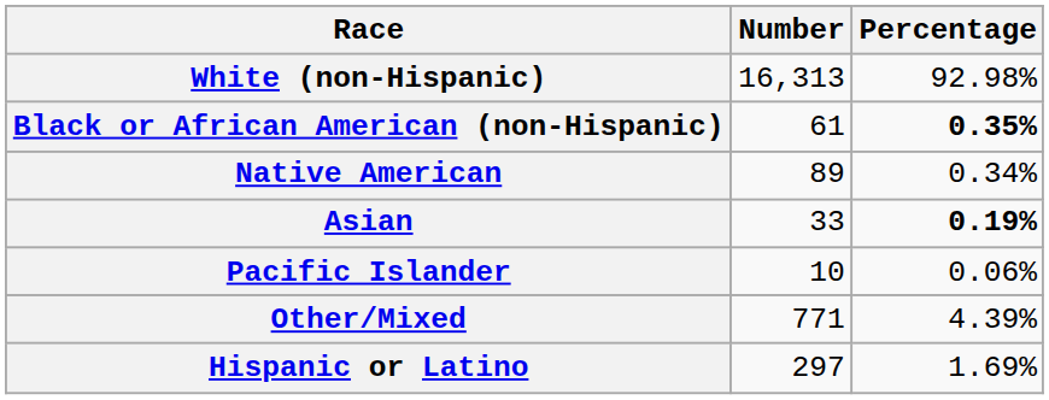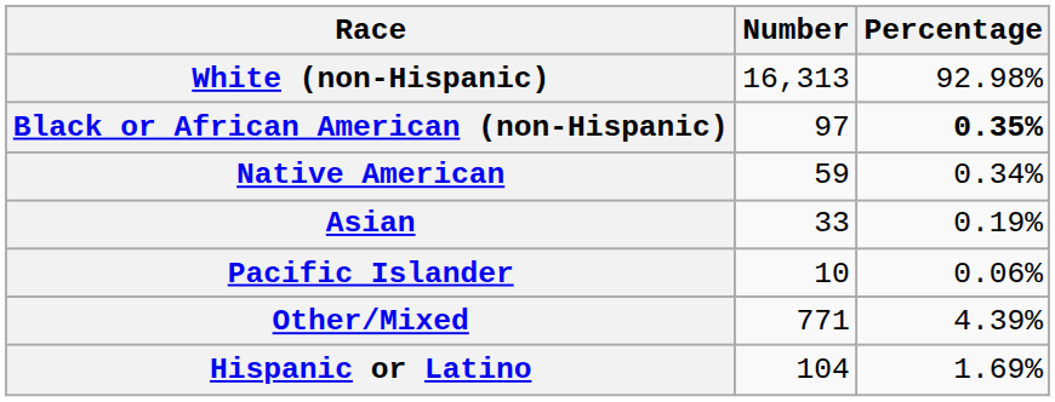Black or African American (non-Hispanic) | Number: 61 -> 97
Native American | Number: 89 -> 59
Asian | Percentage: bold -> normal
Hispanic or Latino | Number: 297 -> 104
